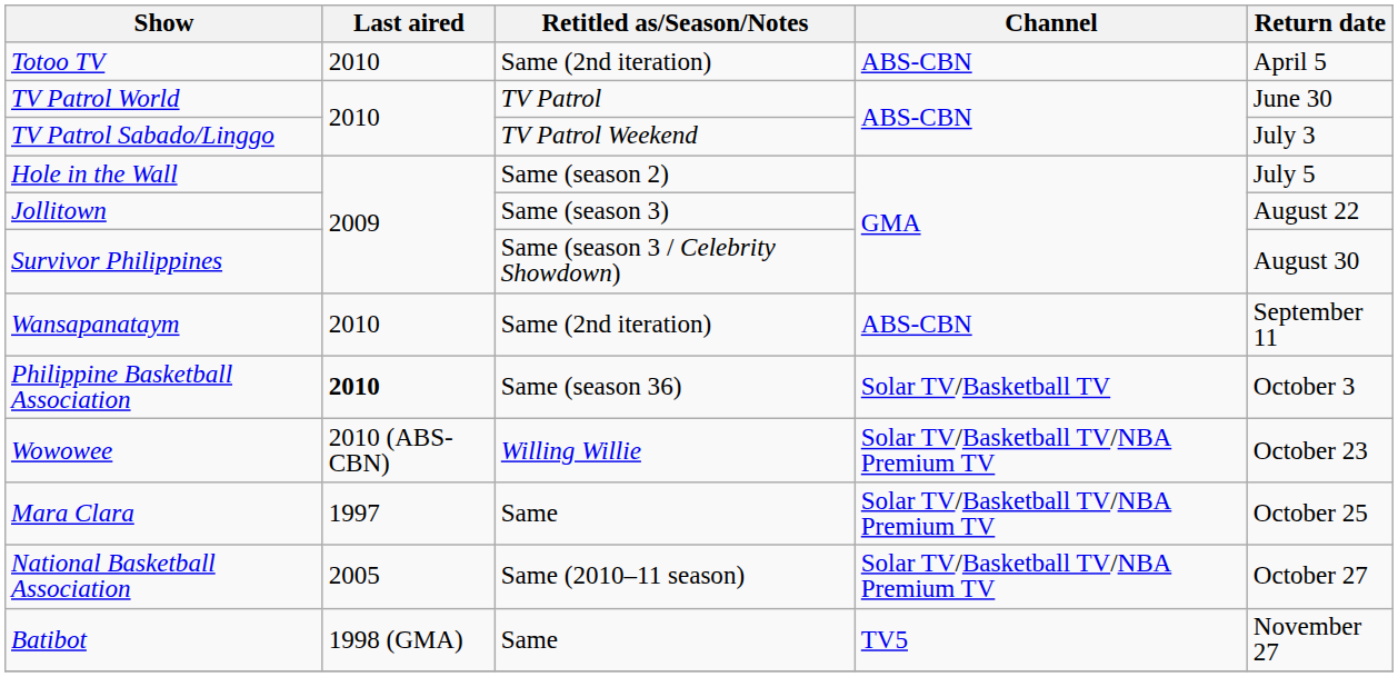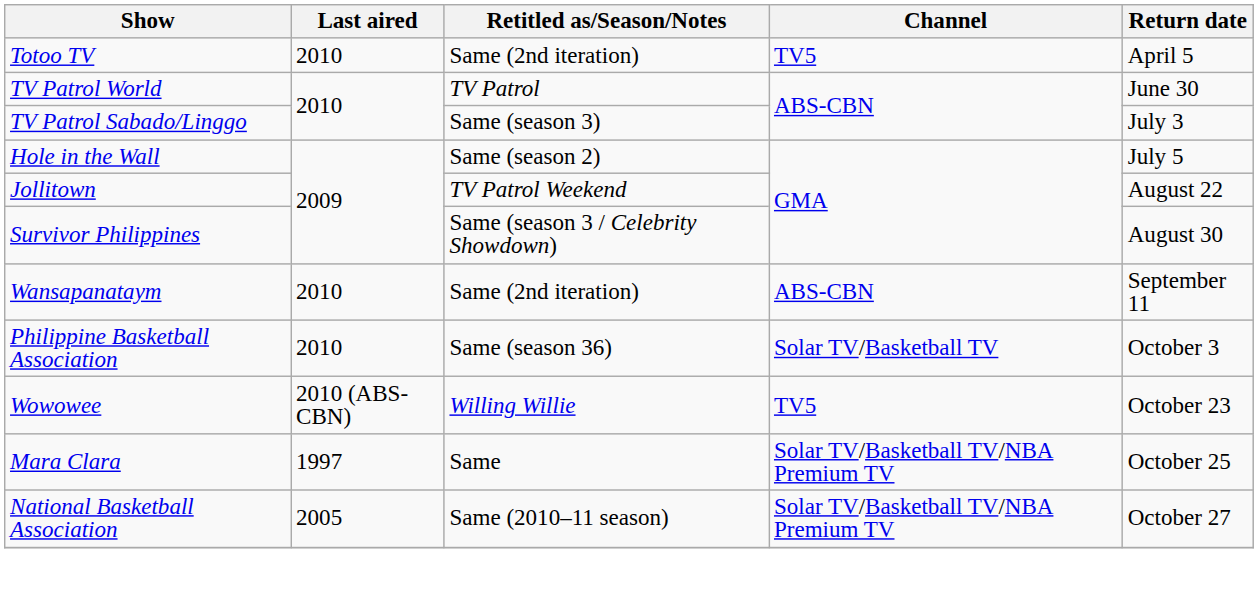Totoo TV | Channel: ABS-CBN -> TV5
TV Patrol Sabado/Linggo | Retitled as/Season/Notes: TV Patrol Weekend -> Same (season 3)
Jollitown | Retitled as/Season/Notes: Same (season 3) -> TV Patrol Weekend
Philippine Basketball Association | Last aired: bold -> normal
Wowowee | Channel: Solar TV/Basketball TV/NBA Premium TV -> TV5
- row: Batibot | 1998 (GMA) | Same | TV5 | November 27
